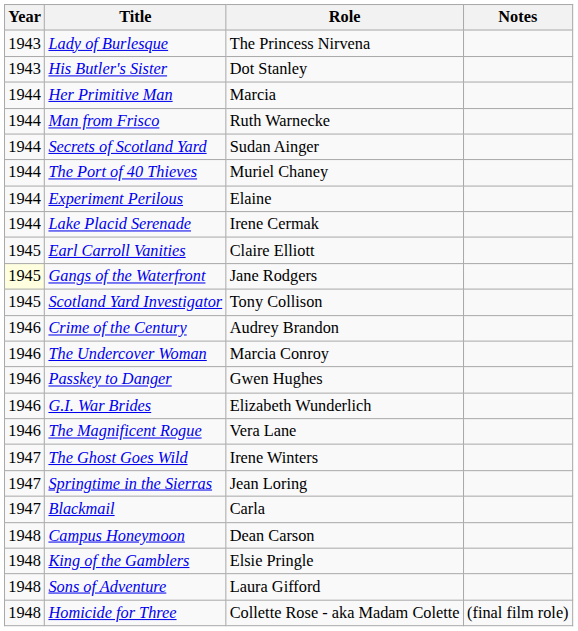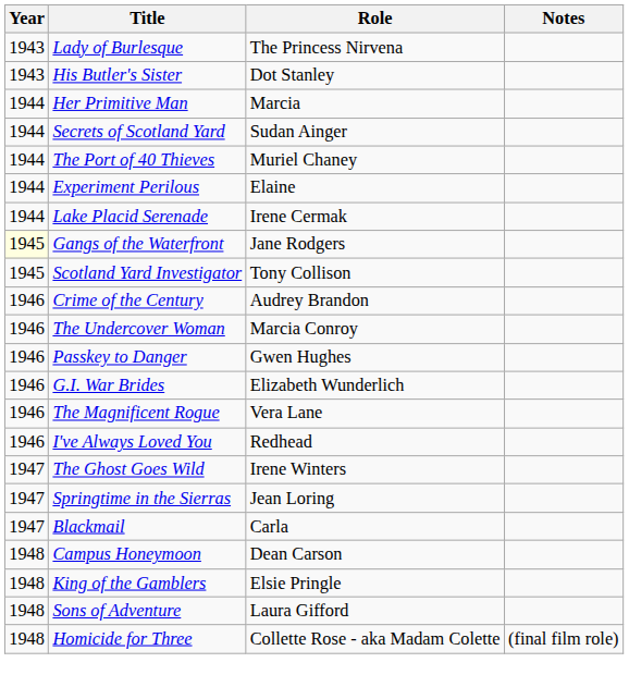- row: 1944 | Man from Frisco | Ruth Warnecke
- row: 1945 | Earl Carroll Vanities | Claire Elliott
+ row: 1946 | I've Always Loved You | Redhead
